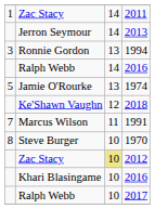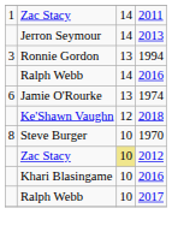1974 | column 1: 5 -> 6
- row: 7 | Marcus Wilson | 11 | 1991
